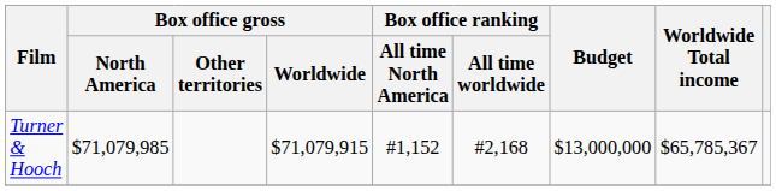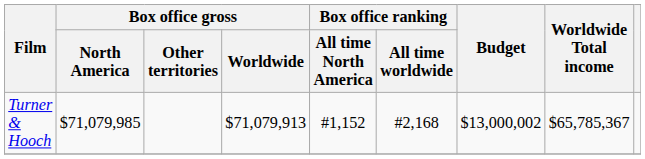Turner & Hooch | Box office gross / Worldwide: $71,079,915 -> $71,079,913
Turner & Hooch | Budget: $13,000,000 -> $13,000,002
